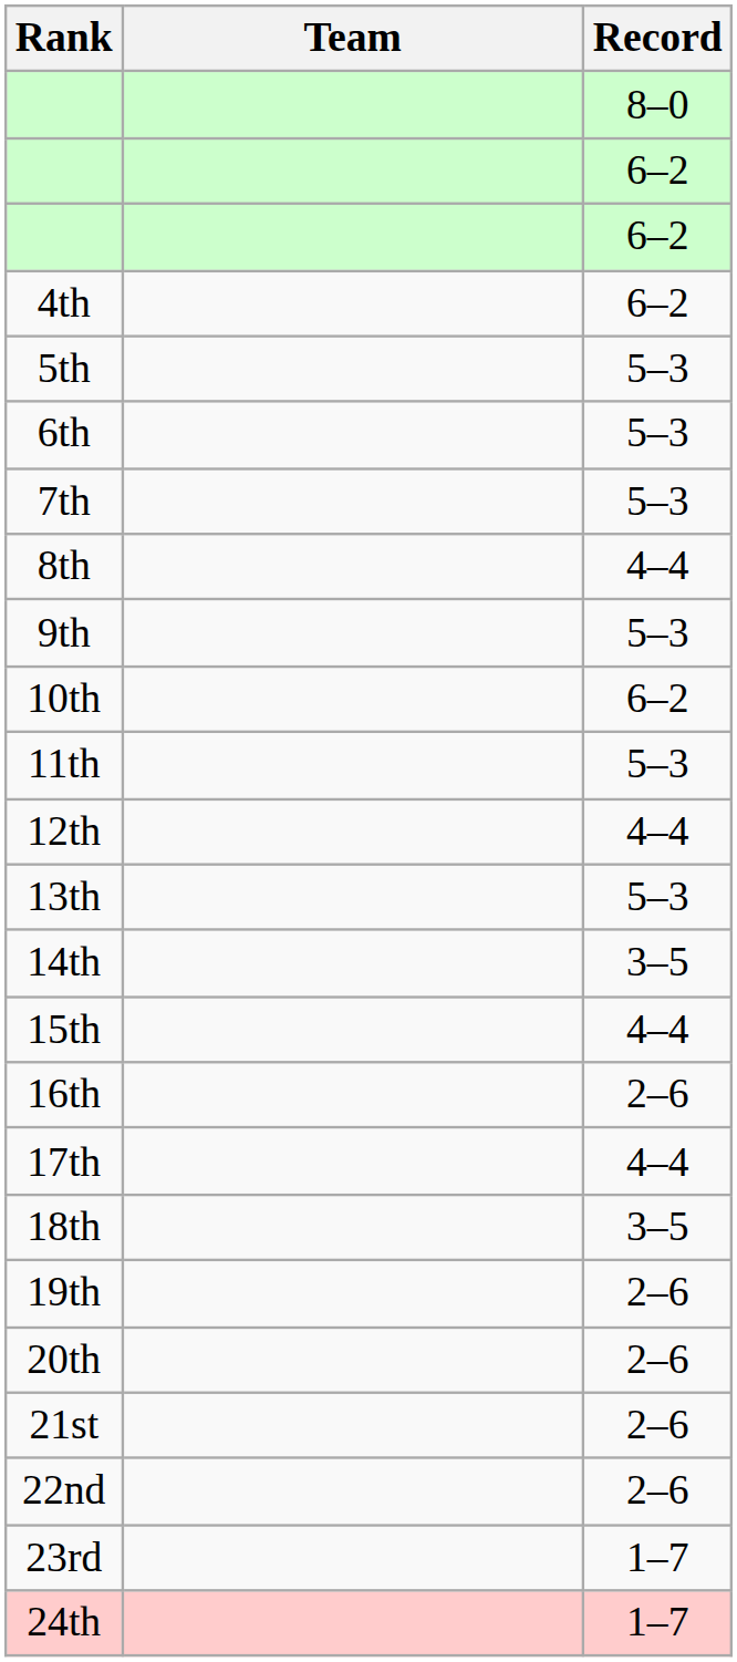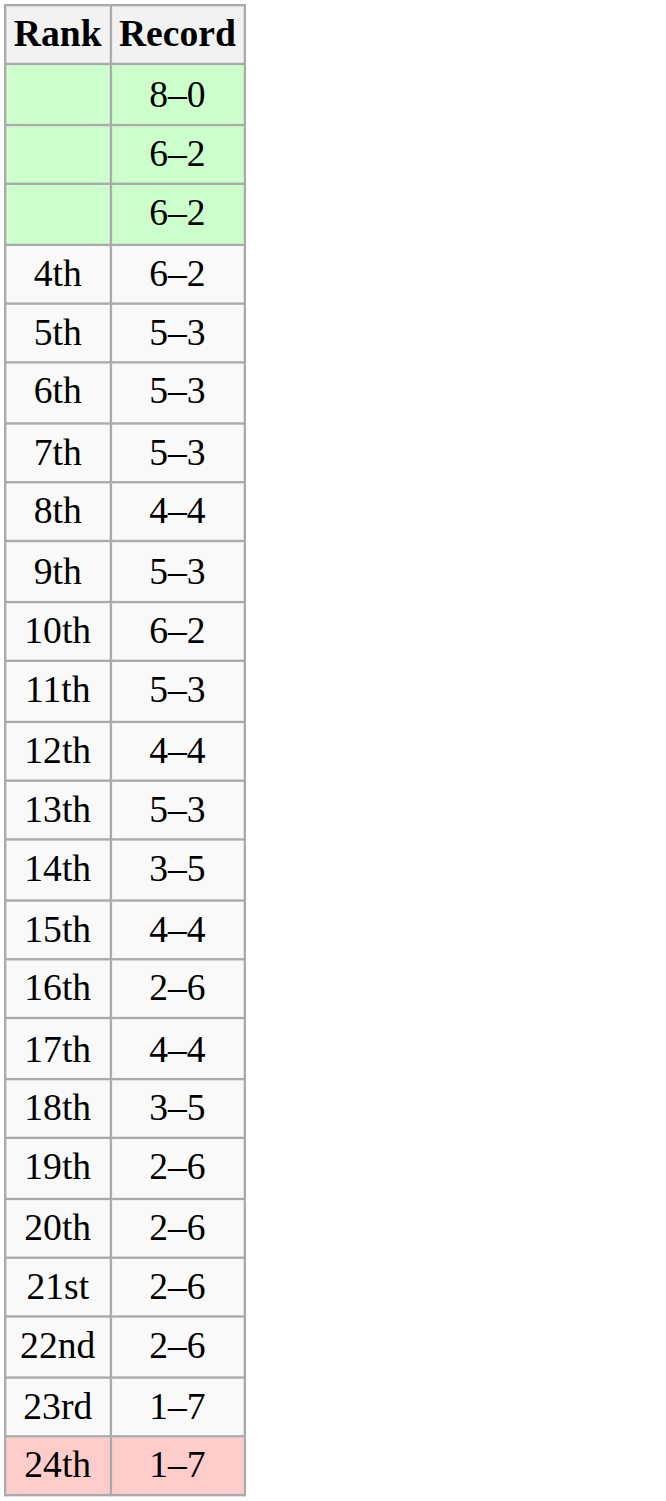- column: Team
